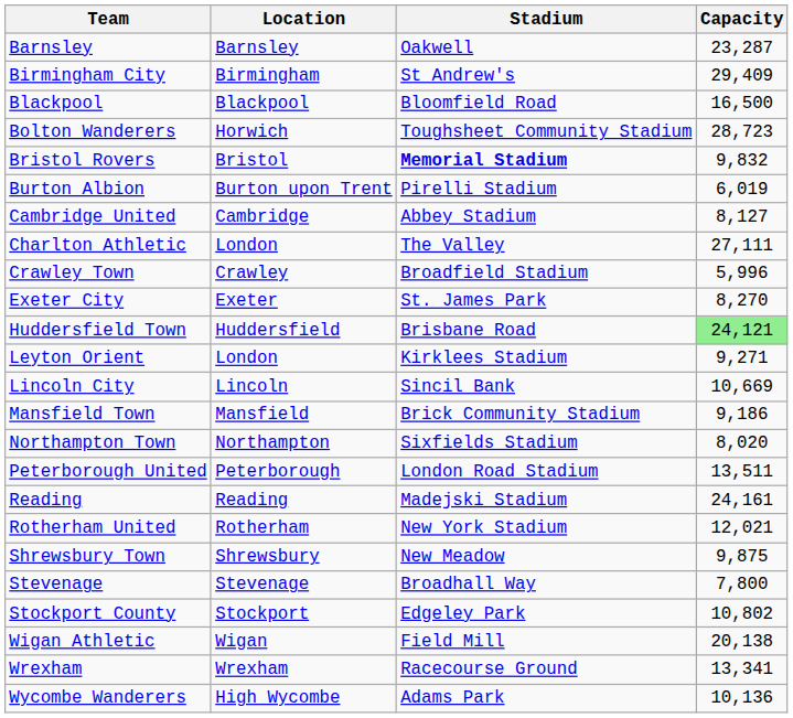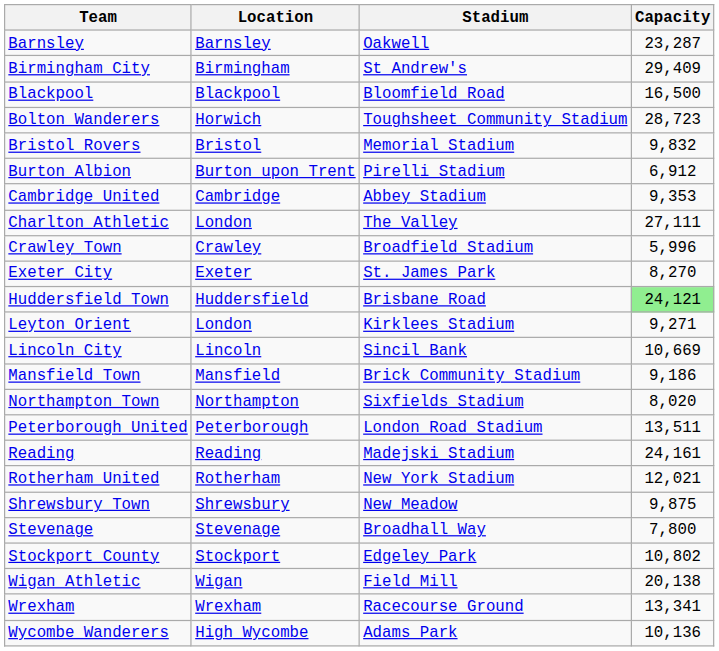Bristol Rovers | Stadium: bold -> normal
Burton Albion | Capacity: 6,019 -> 6,912
Cambridge United | Capacity: 8,127 -> 9,353
